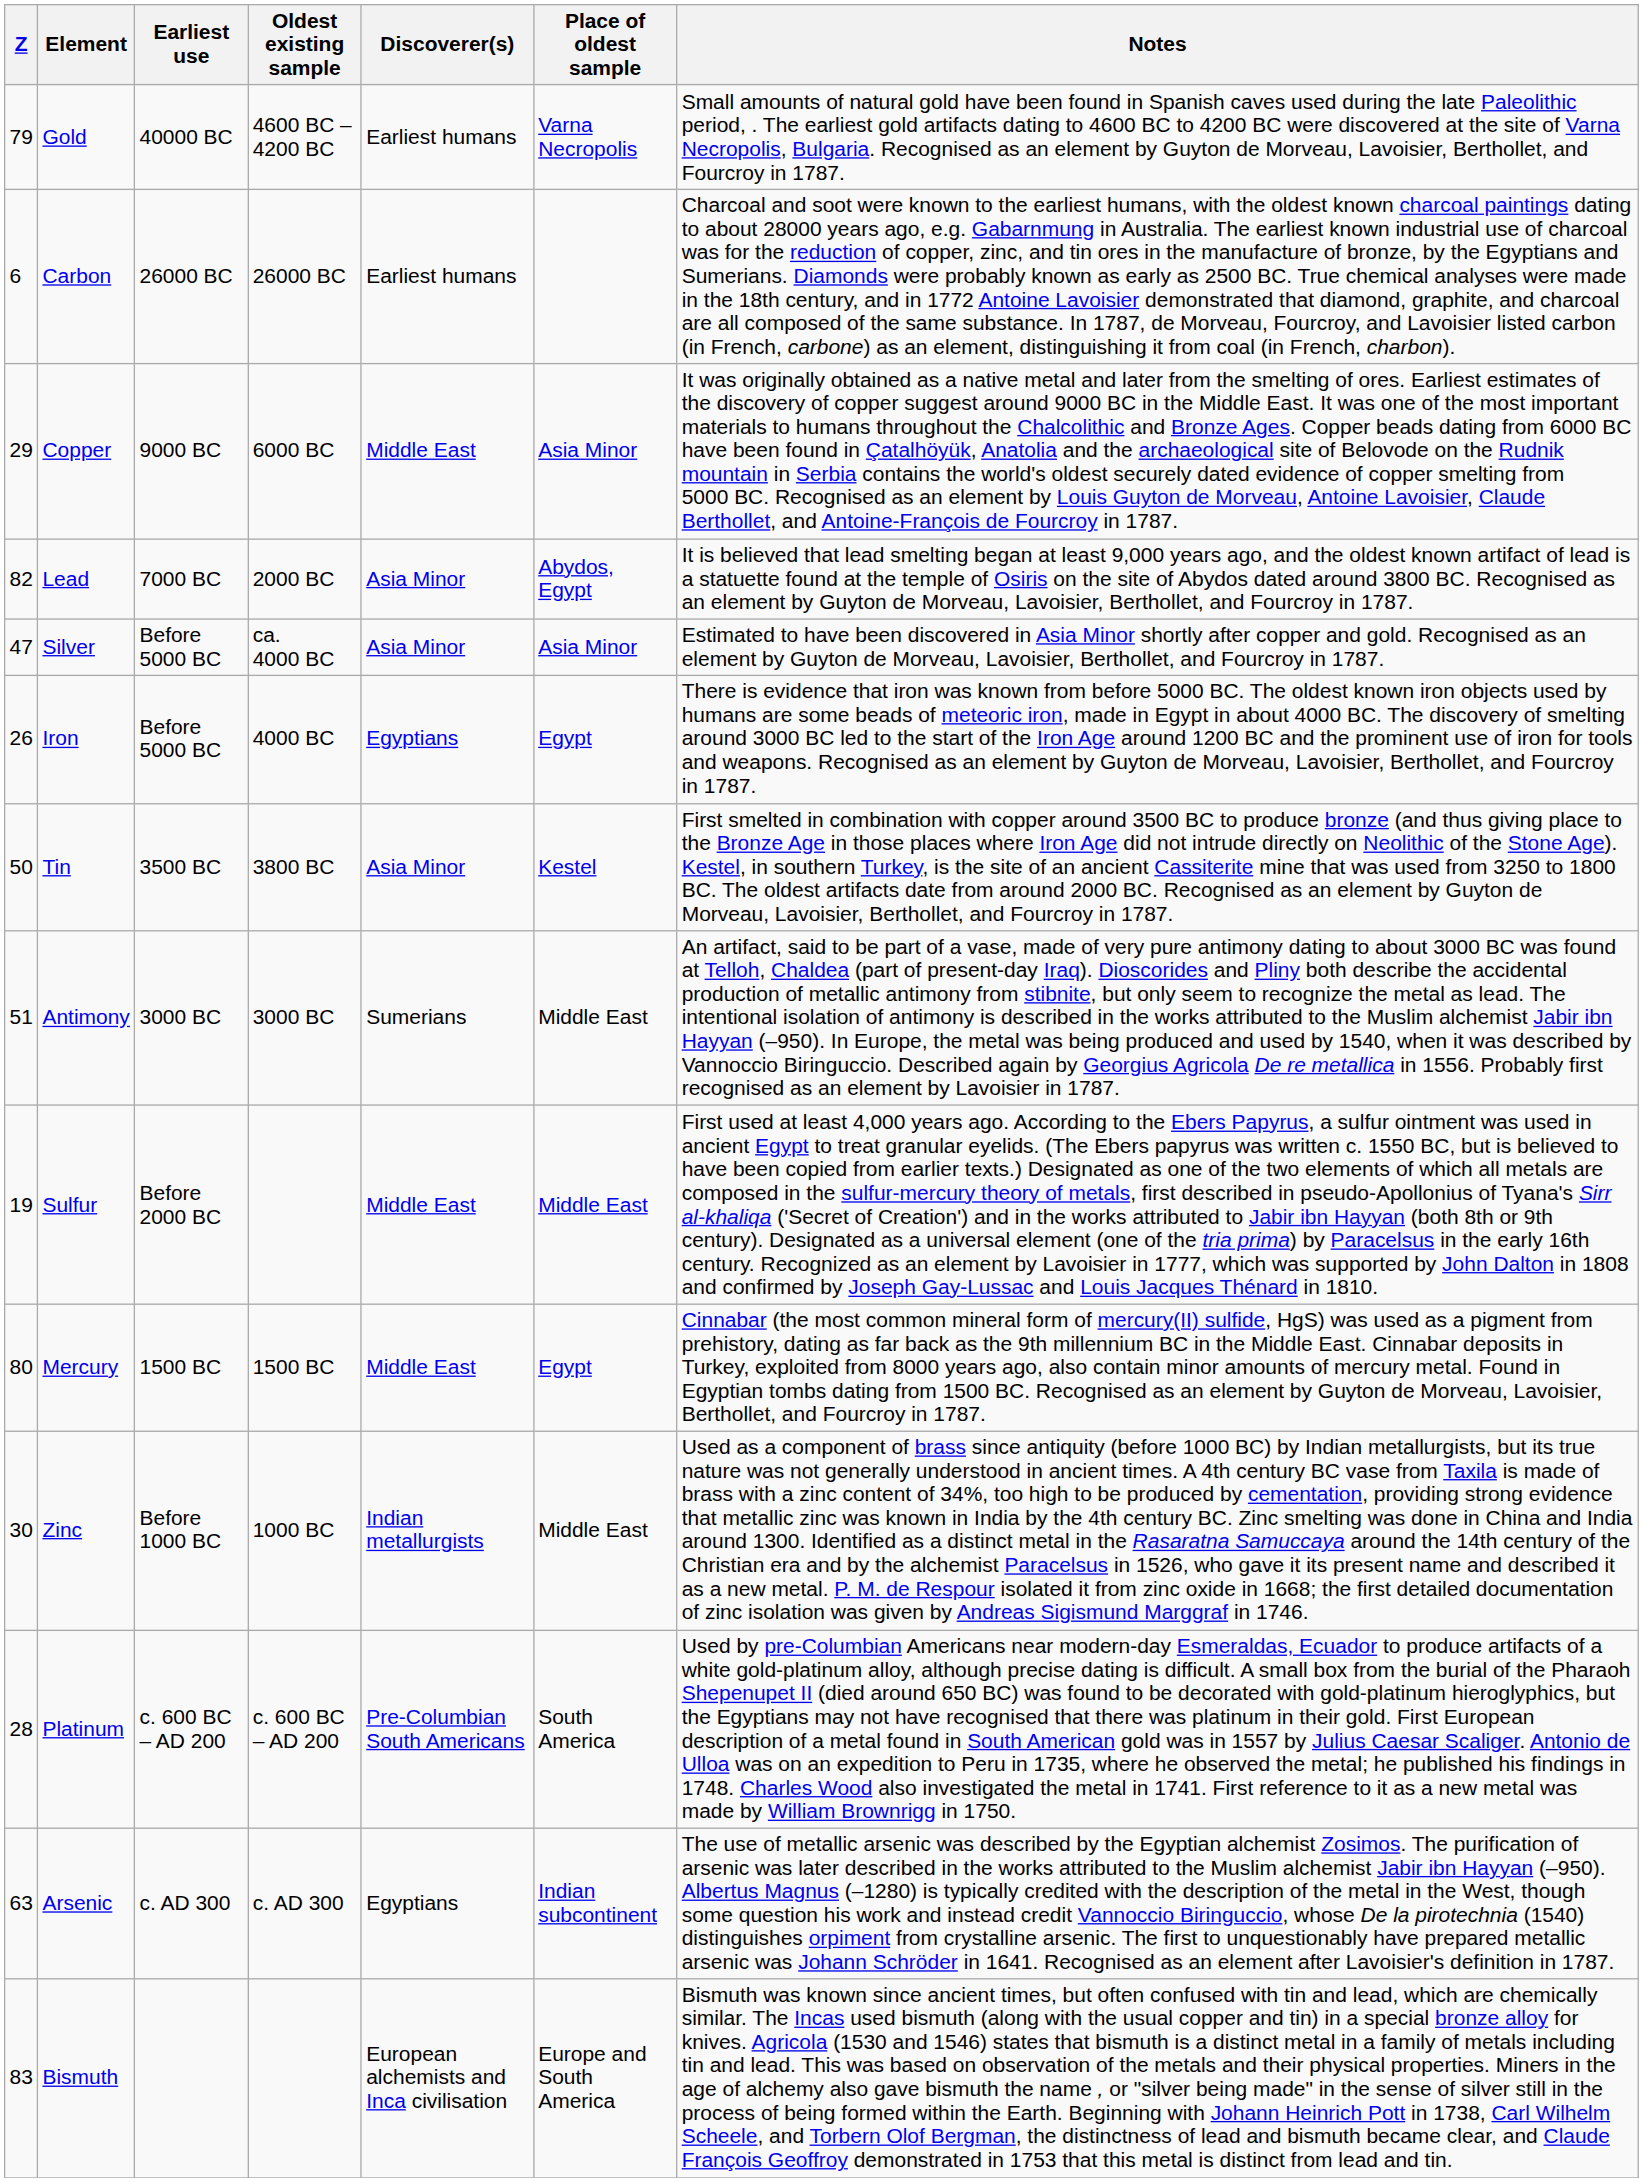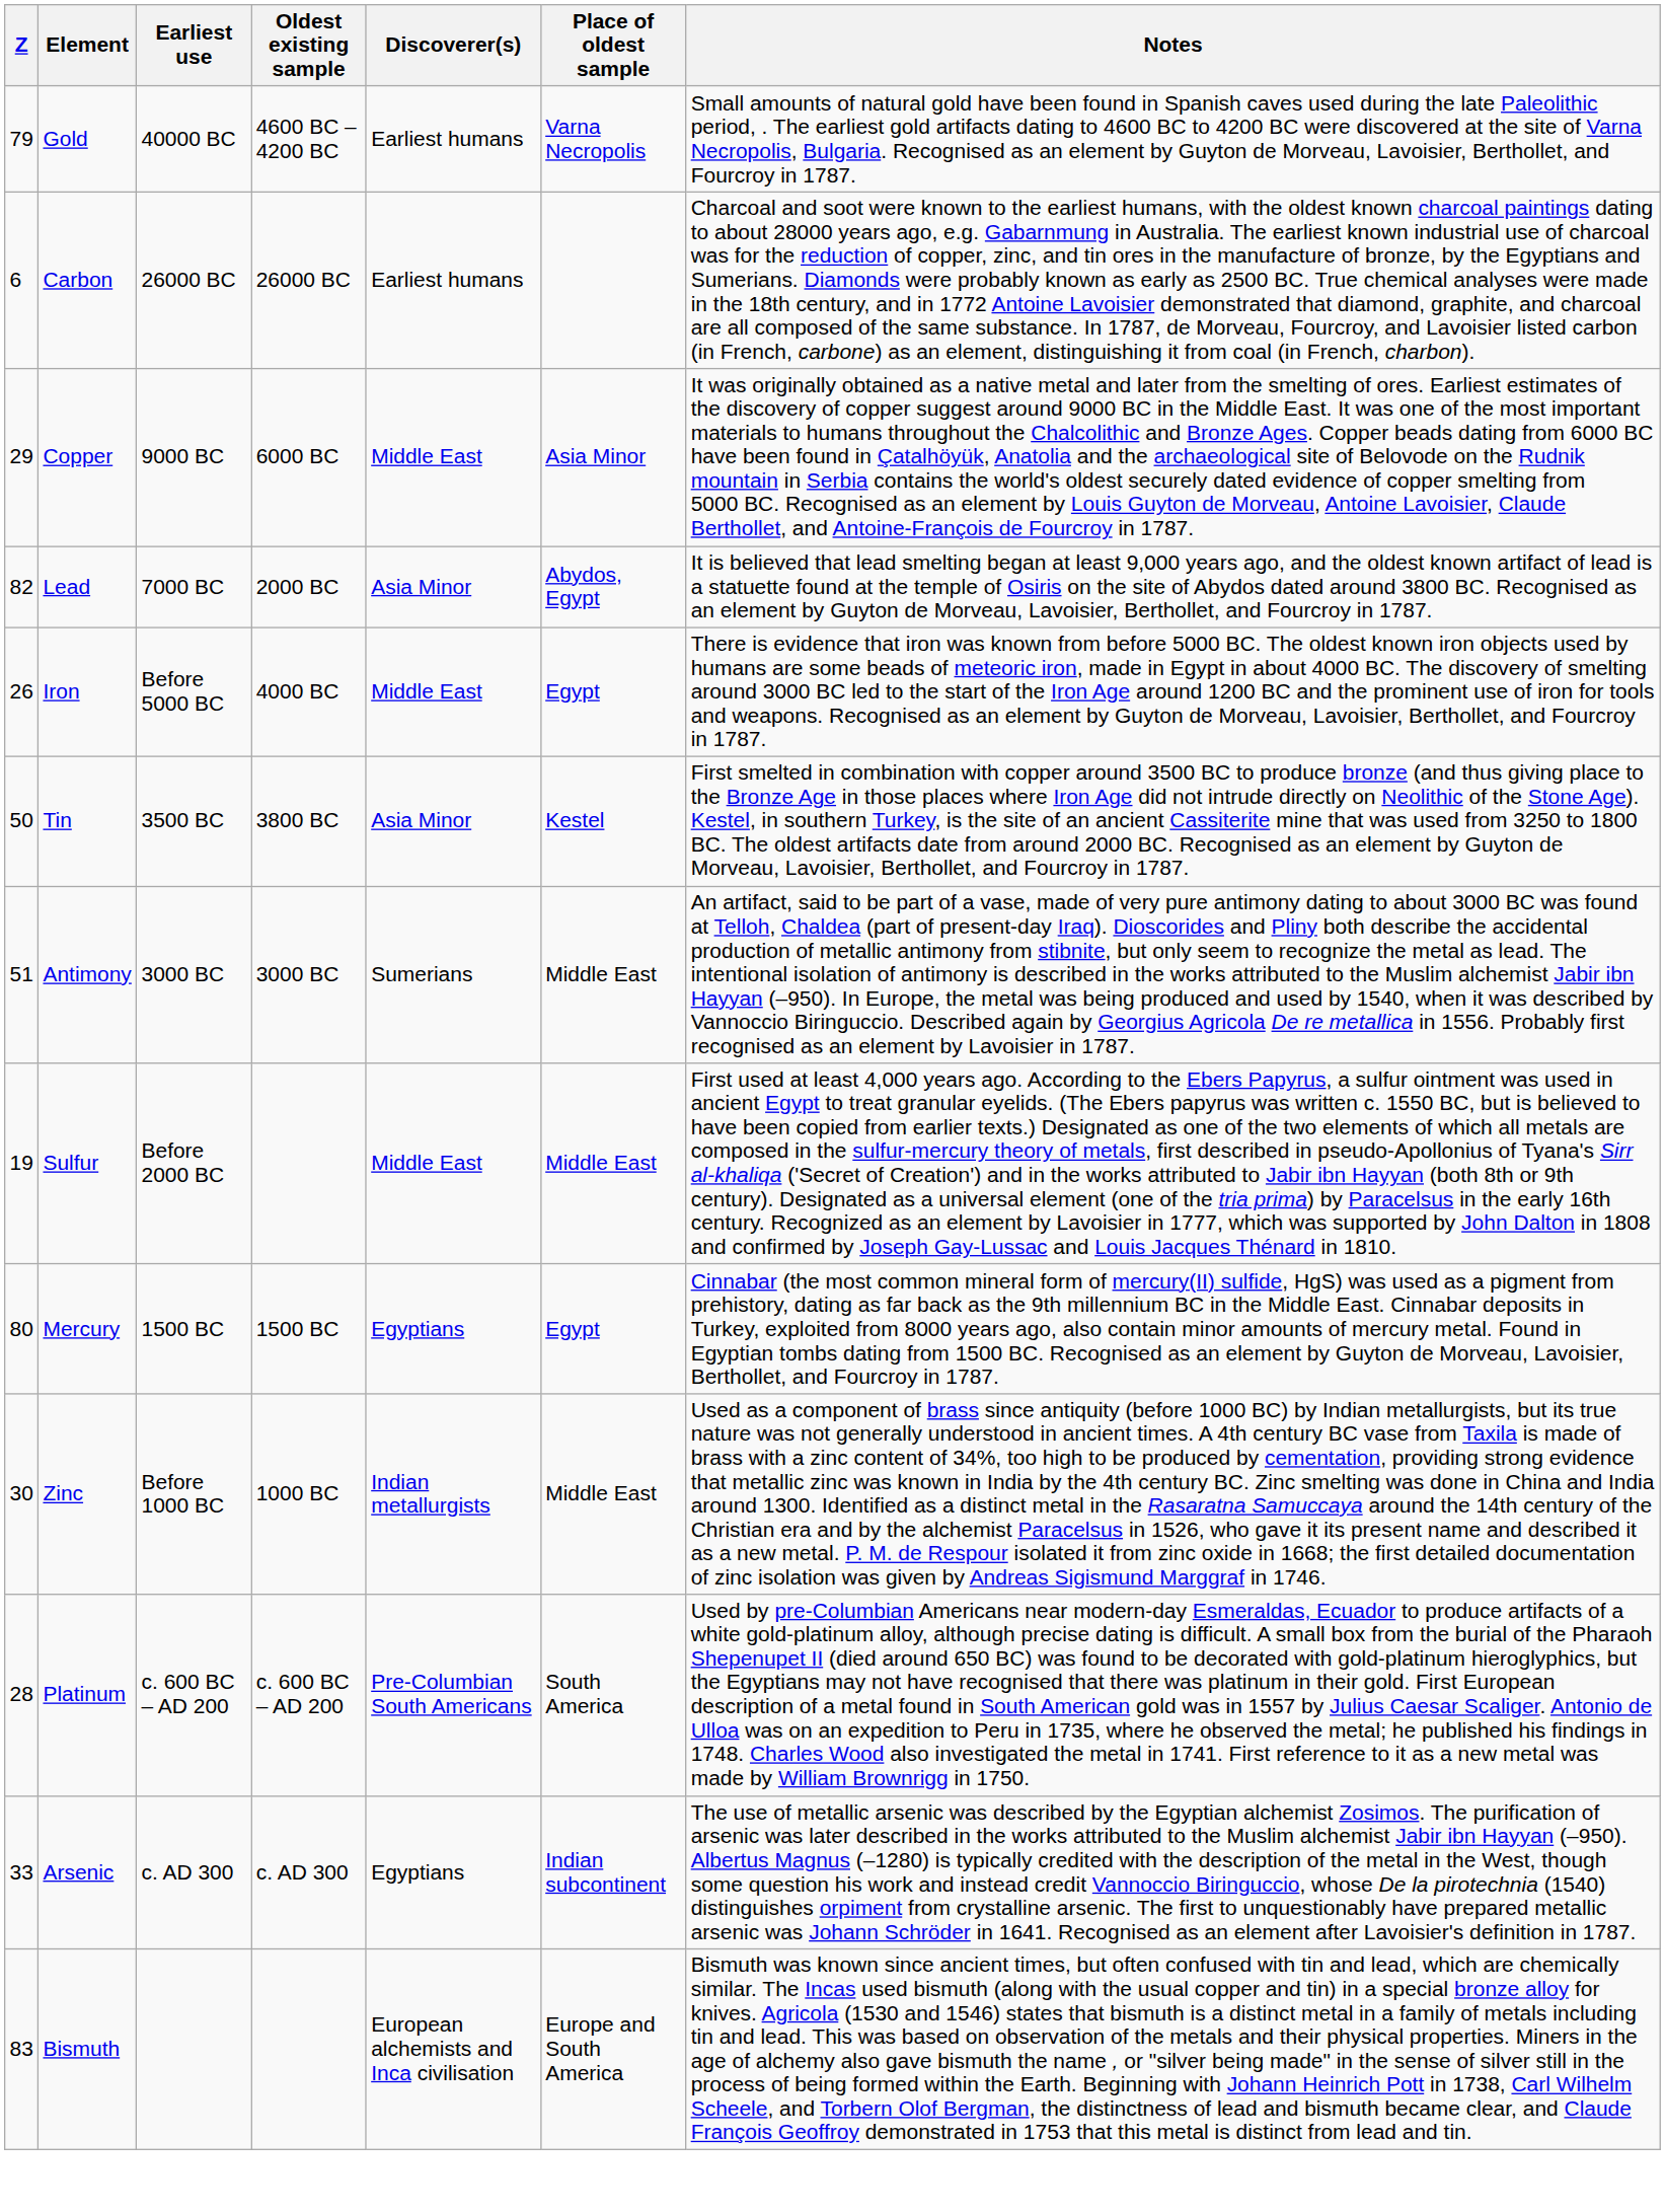- row: 47 | Silver | Before 5000 BC | ca. 4000 BC | Asia Minor | Asia Minor | Estimated to have been discovered in Asia Minor shortly after copper and gold. Recognised as an element by Guyton de Morveau, Lavoisier, Berthollet, and Fourcroy in 1787.
Iron | Discoverer(s): Egyptians -> Middle East
Mercury | Discoverer(s): Middle East -> Egyptians
Arsenic | Z: 63 -> 33
